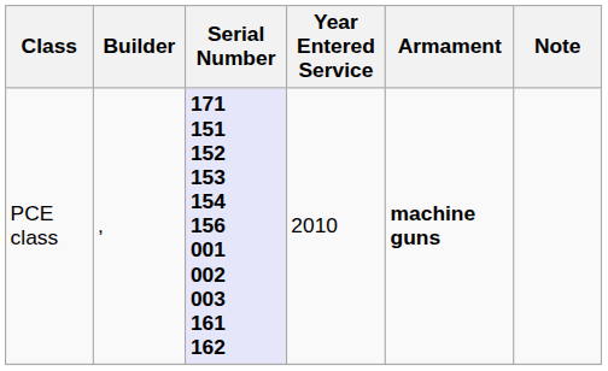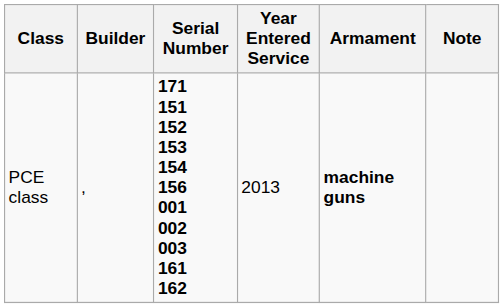PCE class | Serial Number: lavender background -> no background
PCE class | Year Entered Service: 2010 -> 2013
